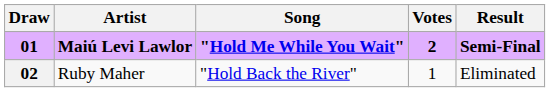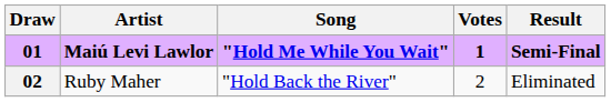01 | Votes: 2 -> 1
02 | Votes: 1 -> 2
